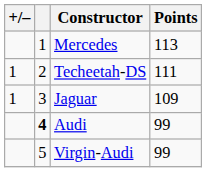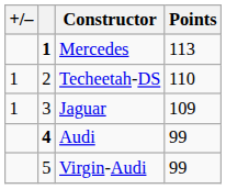Mercedes | column 2: normal -> bold
Techeetah-DS | Points: 111 -> 110
